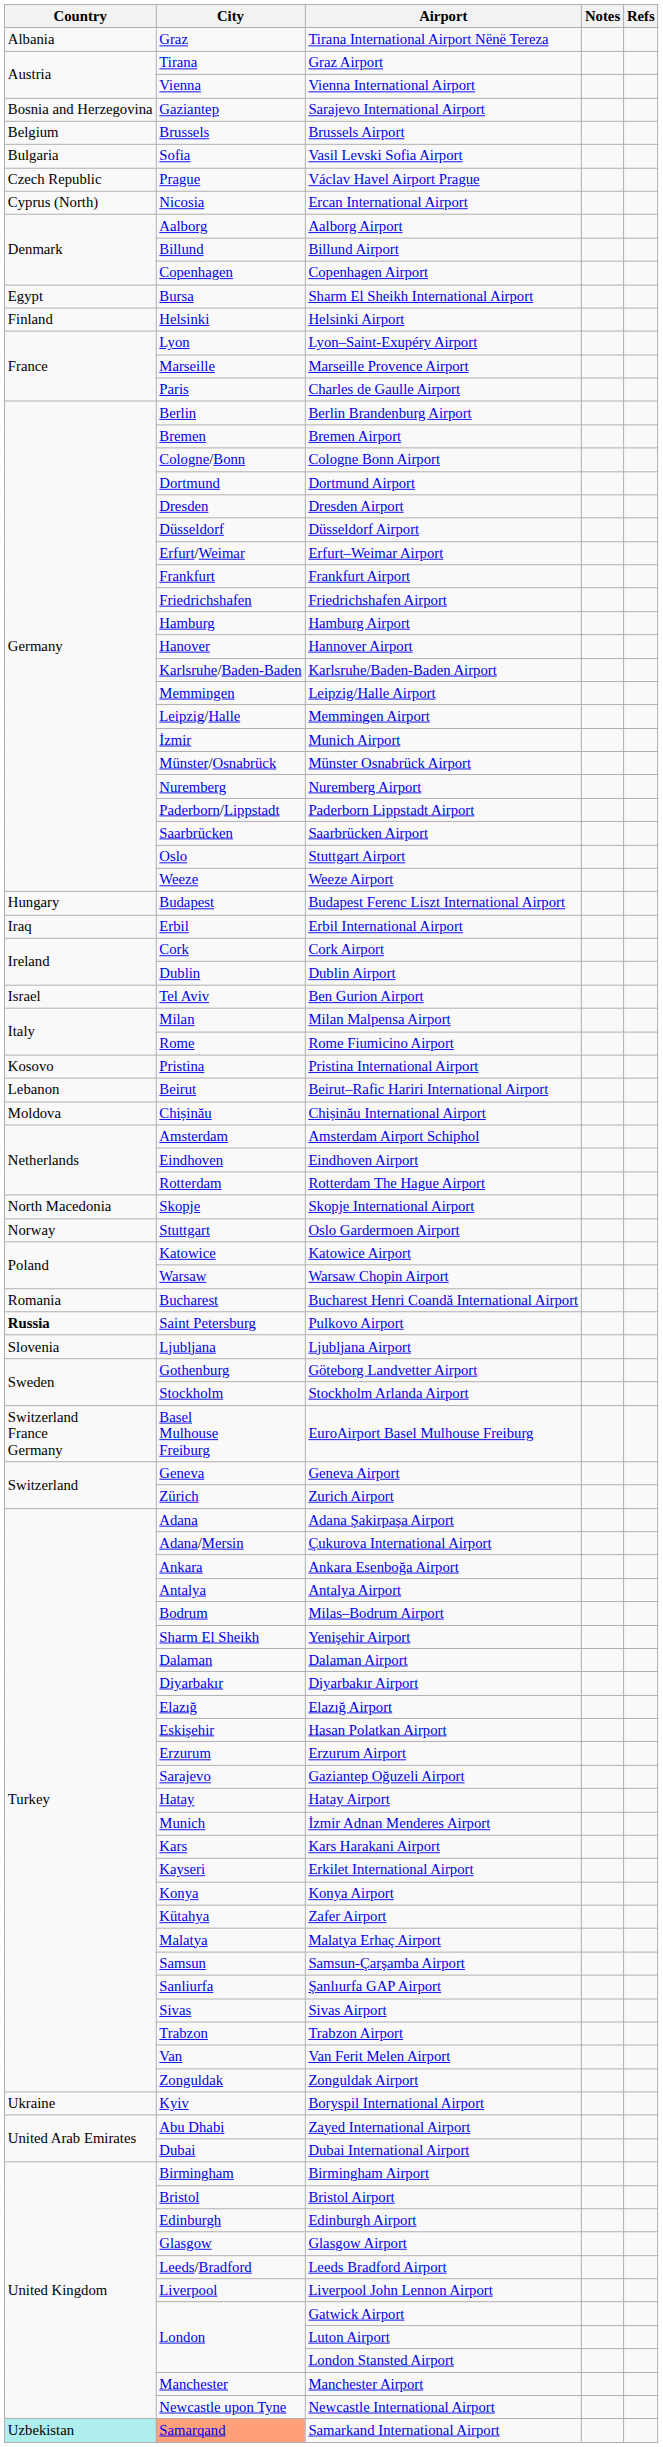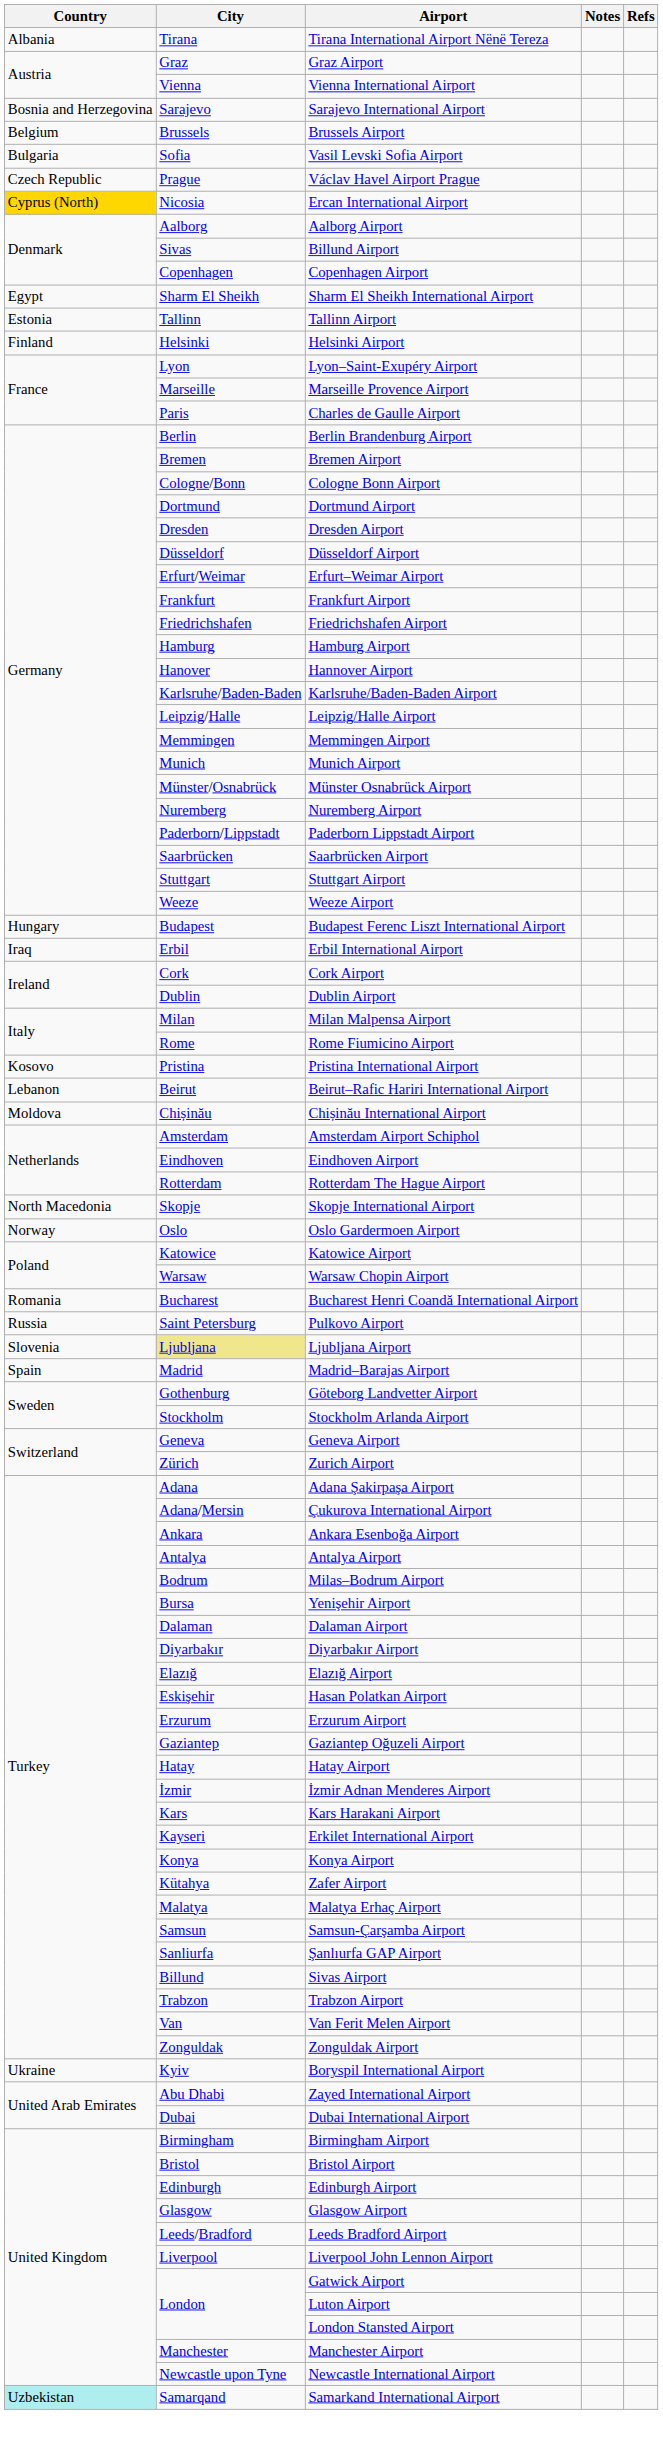Tirana International Airport Nënë Tereza | City: Graz -> Tirana
Graz Airport | City: Tirana -> Graz
Sarajevo International Airport | City: Gaziantep -> Sarajevo
Ercan International Airport | Country: no background -> gold background
Billund Airport | City: Billund -> Sivas
Sharm El Sheikh International Airport | City: Bursa -> Sharm El Sheikh
+ row: Estonia | Tallinn | Tallinn Airport
Leipzig/Halle Airport | City: Memmingen -> Leipzig/Halle
Memmingen Airport | City: Leipzig/Halle -> Memmingen
Munich Airport | City: İzmir -> Munich
Stuttgart Airport | City: Oslo -> Stuttgart
- row: Israel | Tel Aviv | Ben Gurion Airport
Oslo Gardermoen Airport | City: Stuttgart -> Oslo
Pulkovo Airport | Country: bold -> normal
Ljubljana Airport | City: no background -> khaki background
+ row: Spain | Madrid | Madrid–Barajas Airport
- row: Switzerland France Germany | Basel Mulhouse Freiburg | EuroAirport Basel Mulhouse Freiburg
Yenişehir Airport | City: Sharm El Sheikh -> Bursa
Gaziantep Oğuzeli Airport | City: Sarajevo -> Gaziantep
İzmir Adnan Menderes Airport | City: Munich -> İzmir
Sivas Airport | City: Sivas -> Billund
Samarkand International Airport | City: lightsalmon background -> no background
